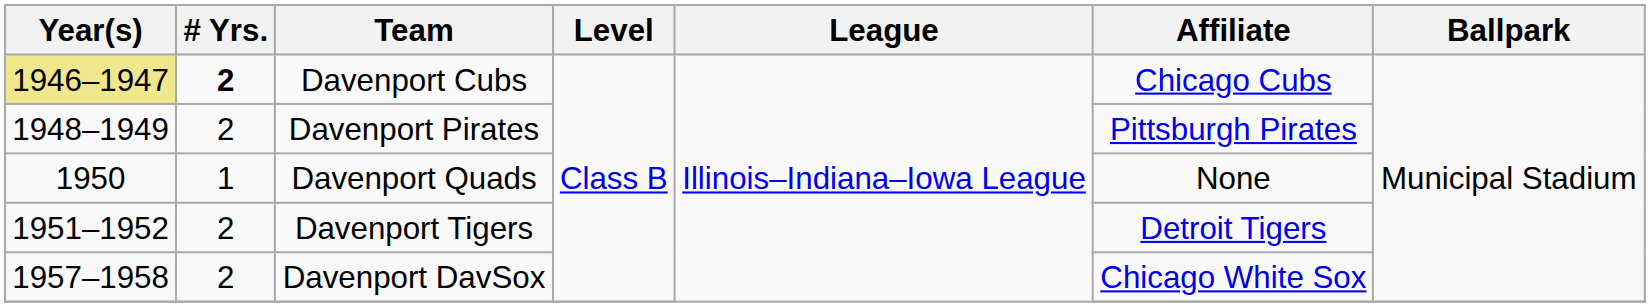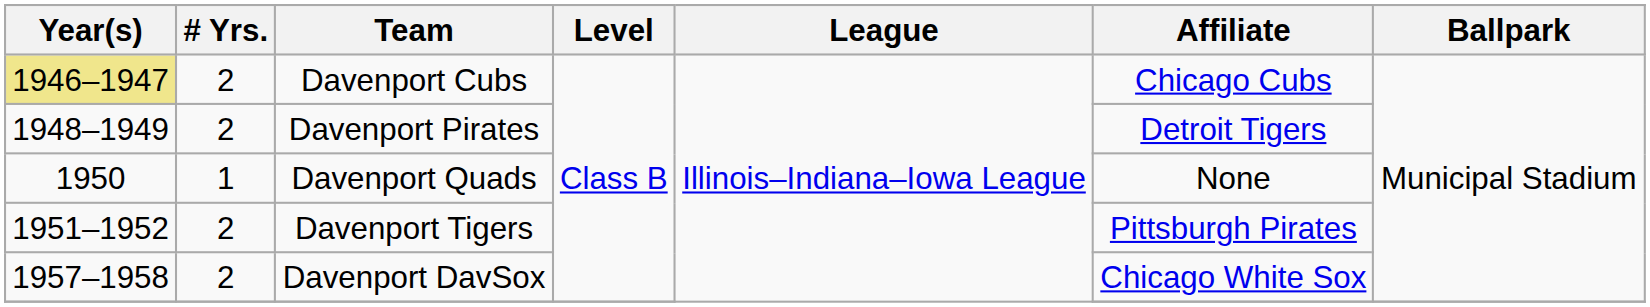Davenport Cubs | # Yrs.: bold -> normal
Davenport Pirates | Affiliate: Pittsburgh Pirates -> Detroit Tigers
Davenport Tigers | Affiliate: Detroit Tigers -> Pittsburgh Pirates
